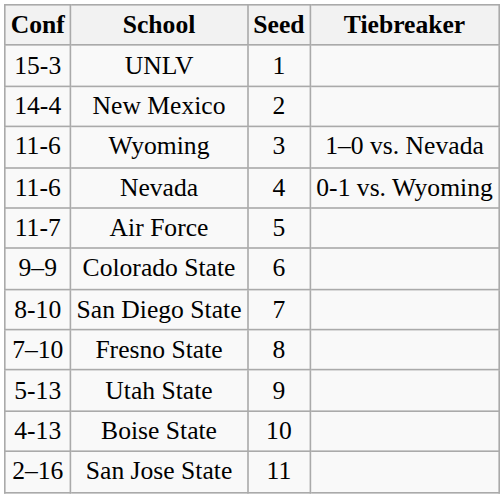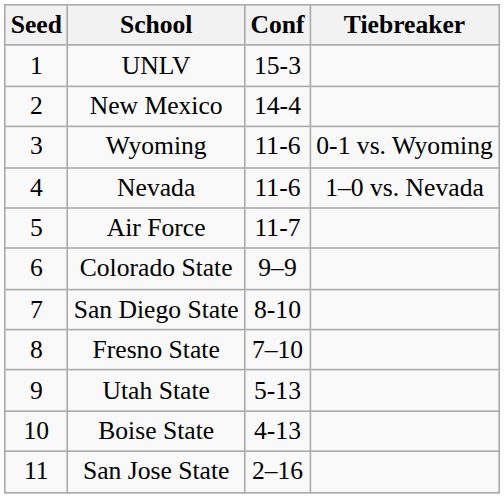columns swapped: Seed <-> Conf
Wyoming | Tiebreaker: 1–0 vs. Nevada -> 0-1 vs. Wyoming
Nevada | Tiebreaker: 0-1 vs. Wyoming -> 1–0 vs. Nevada
